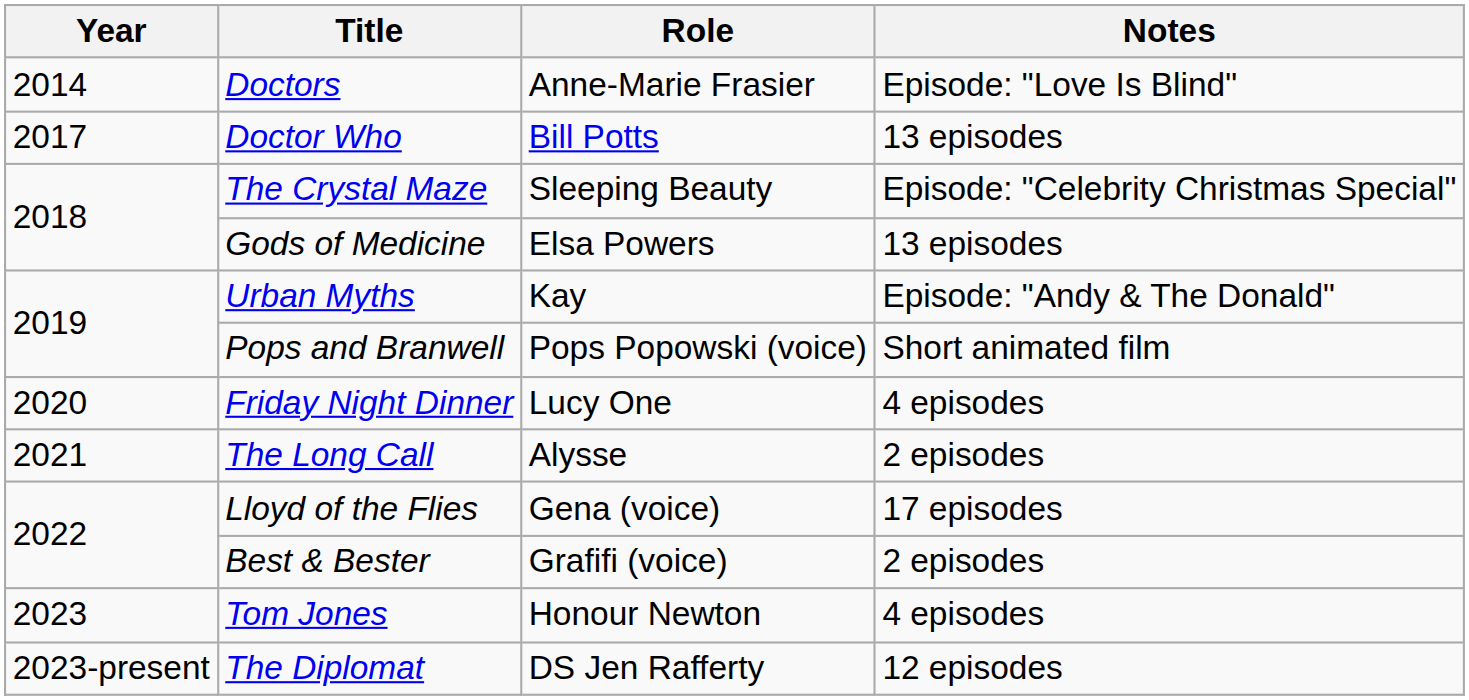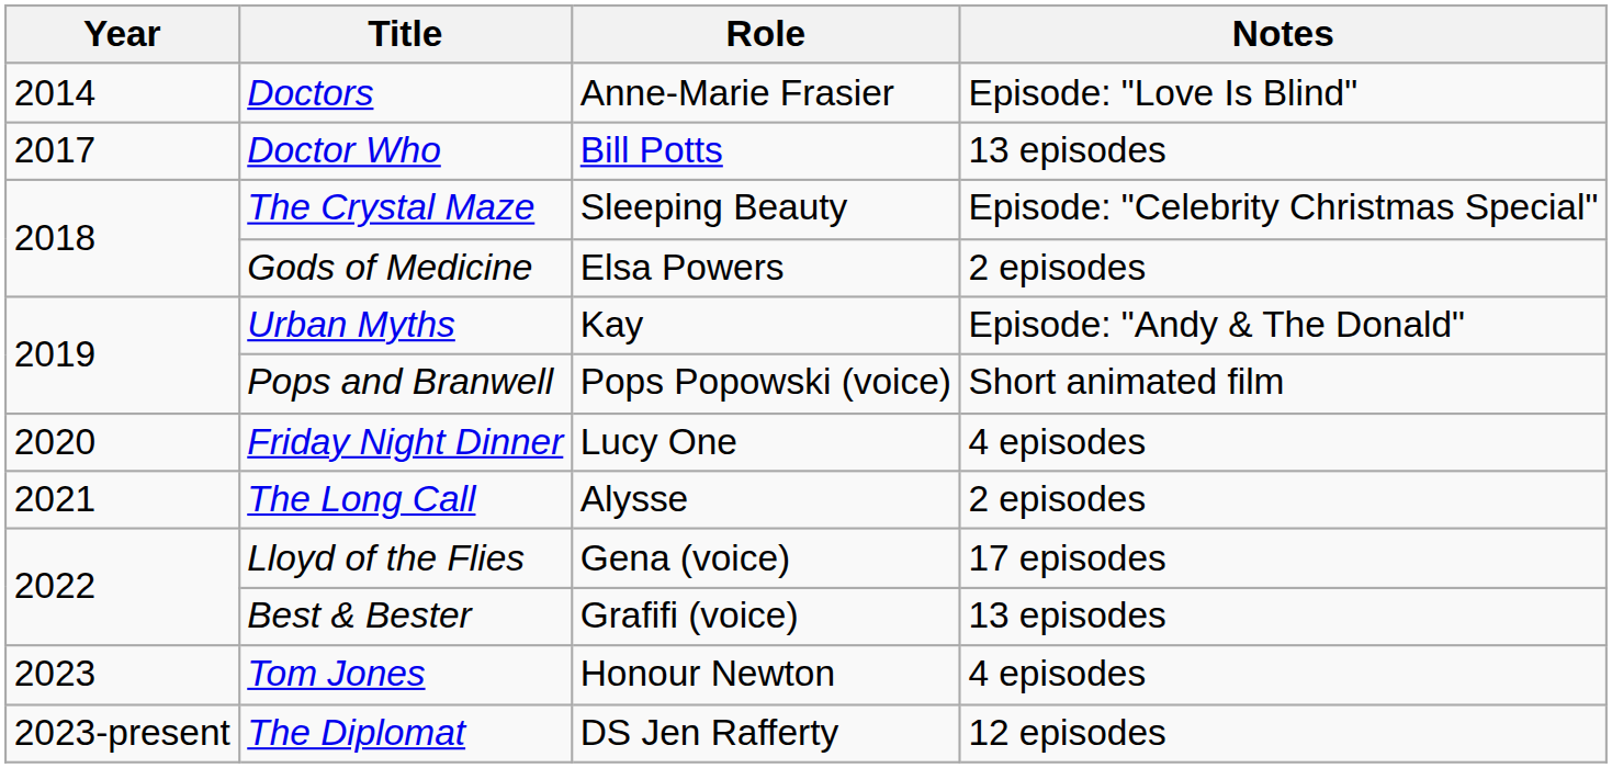Gods of Medicine | Notes: 13 episodes -> 2 episodes
Best & Bester | Notes: 2 episodes -> 13 episodes
